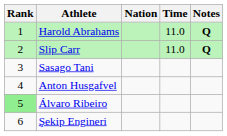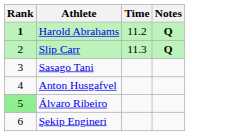- column: Nation
Harold Abrahams | Rank: normal -> bold
Harold Abrahams | Time: 11.0 -> 11.2
Slip Carr | Time: 11.0 -> 11.3
